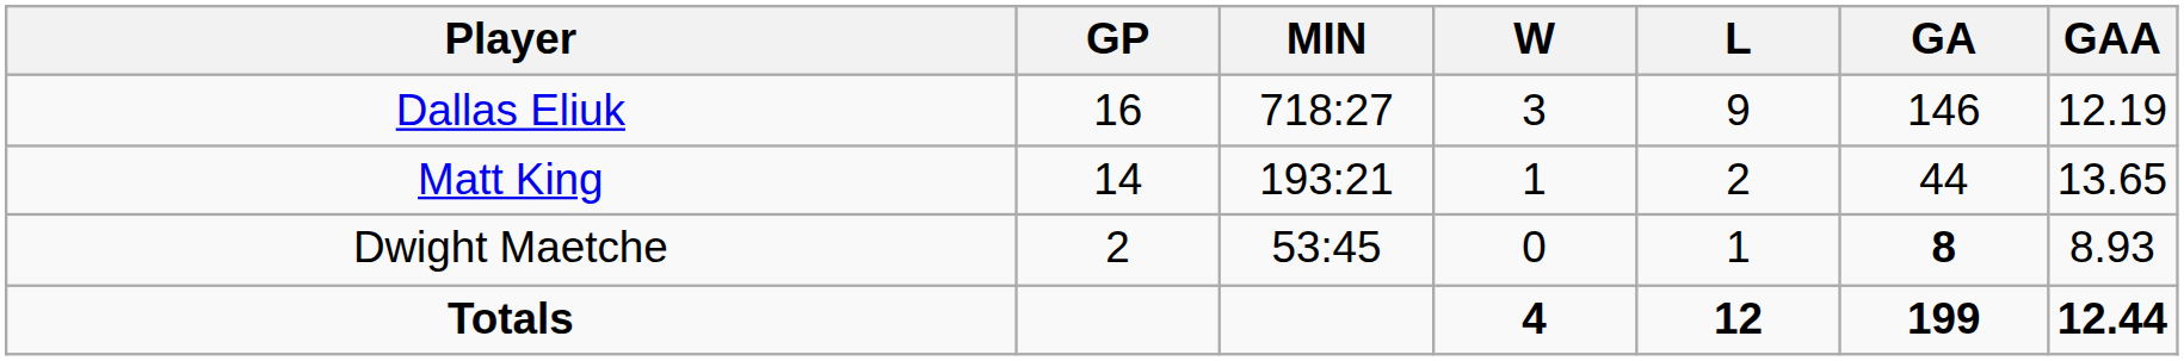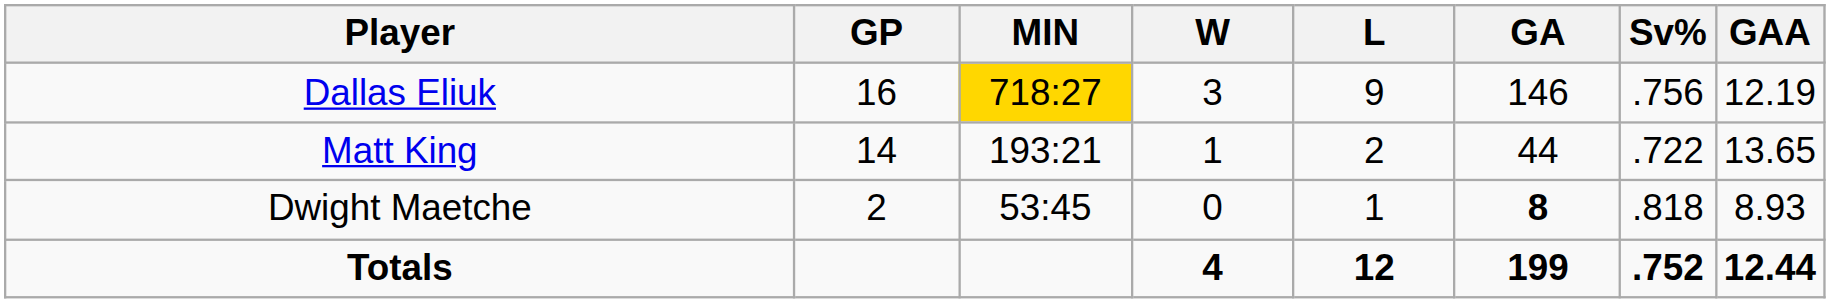+ column: Sv% | .756 | .722 | .818 | .752
Dallas Eliuk | MIN: no background -> gold background
